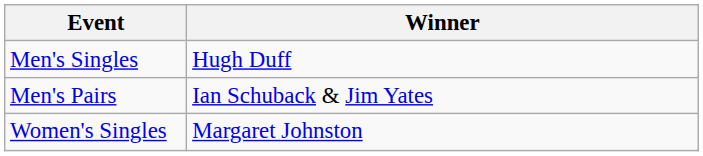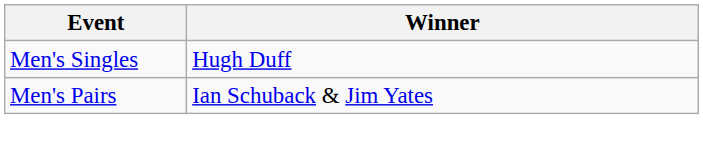- row: Women's Singles | Margaret Johnston
